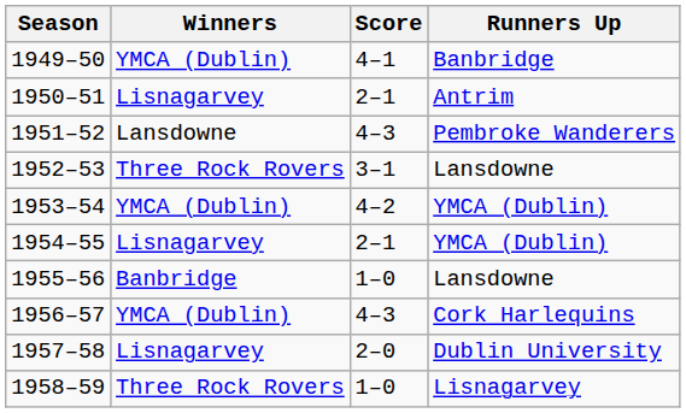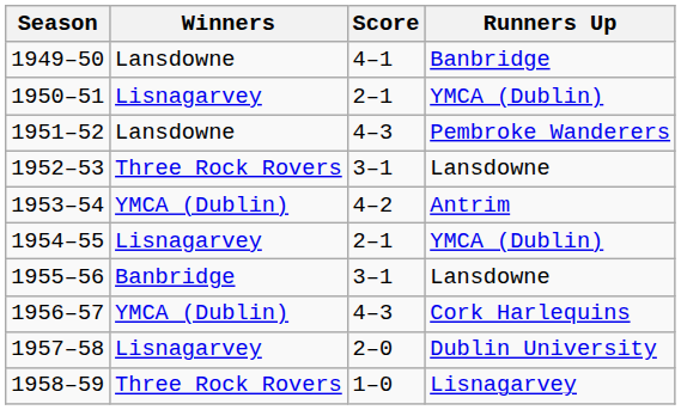1949–50 | Winners: YMCA (Dublin) -> Lansdowne
1950–51 | Runners Up: Antrim -> YMCA (Dublin)
1953–54 | Runners Up: YMCA (Dublin) -> Antrim
1955–56 | Score: 1–0 -> 3–1
